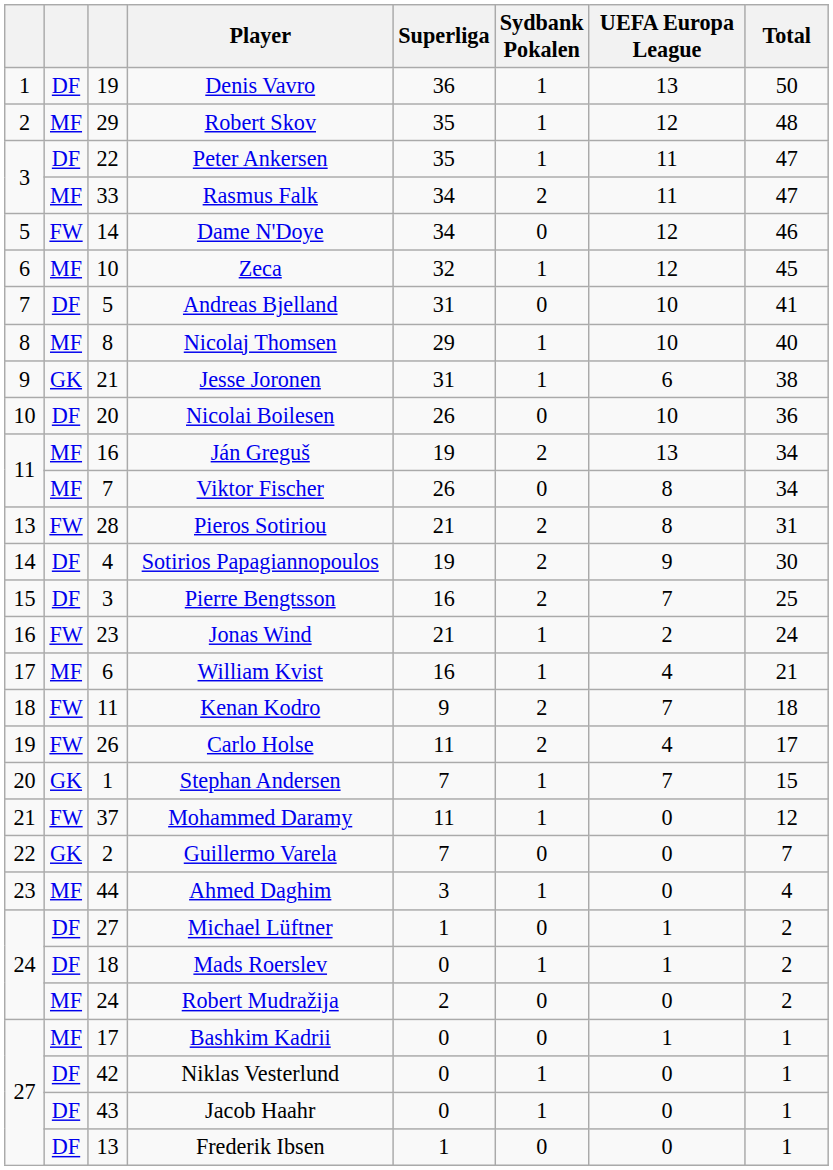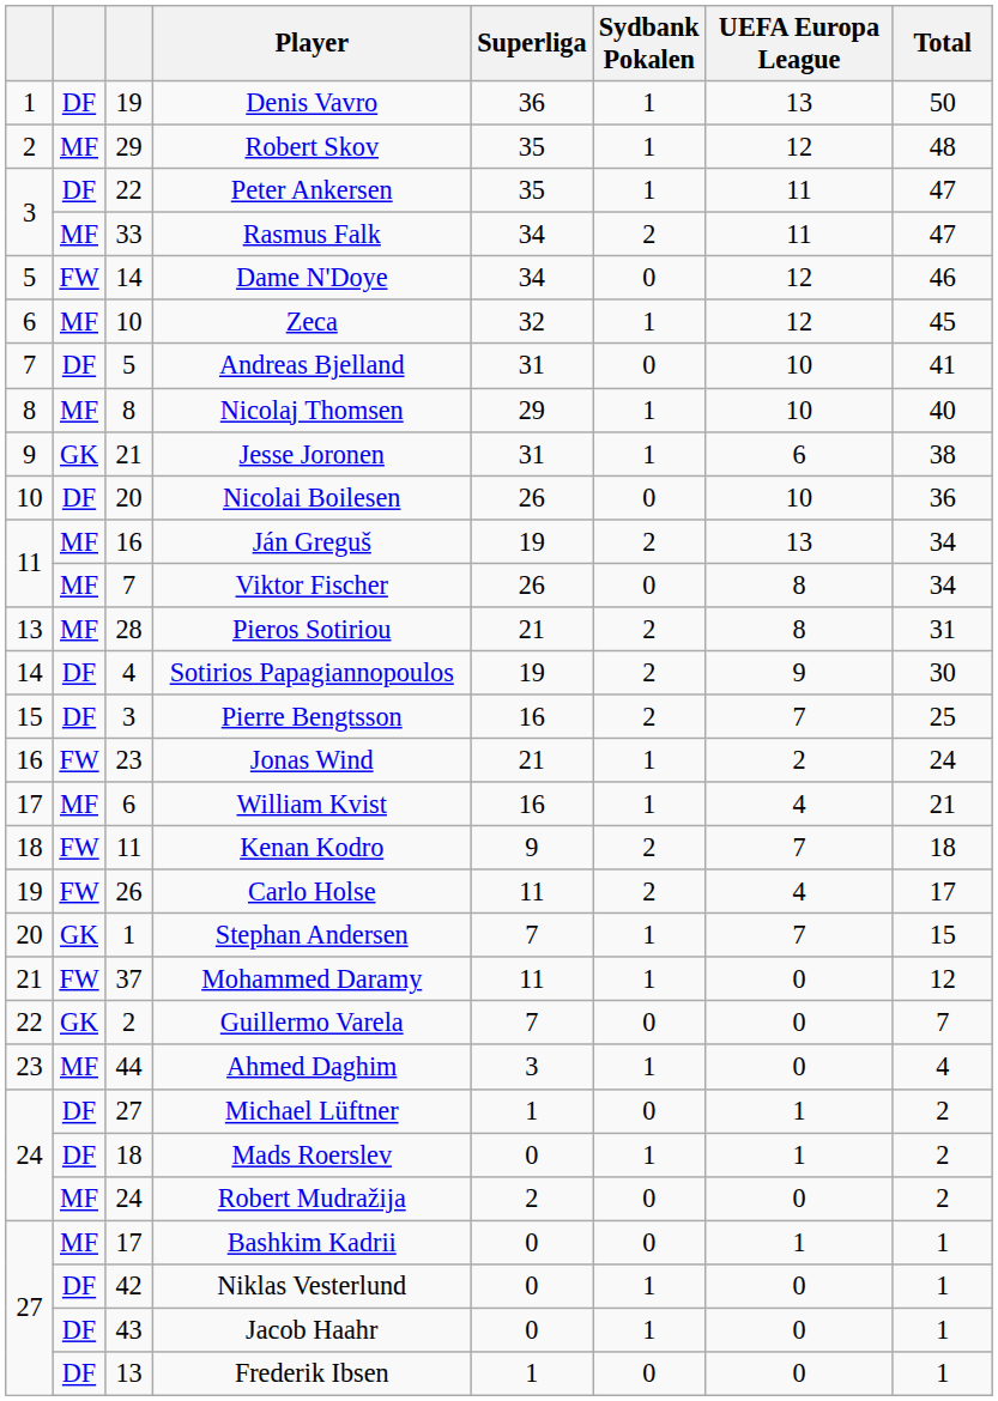Pieros Sotiriou | column 2: FW -> MF
